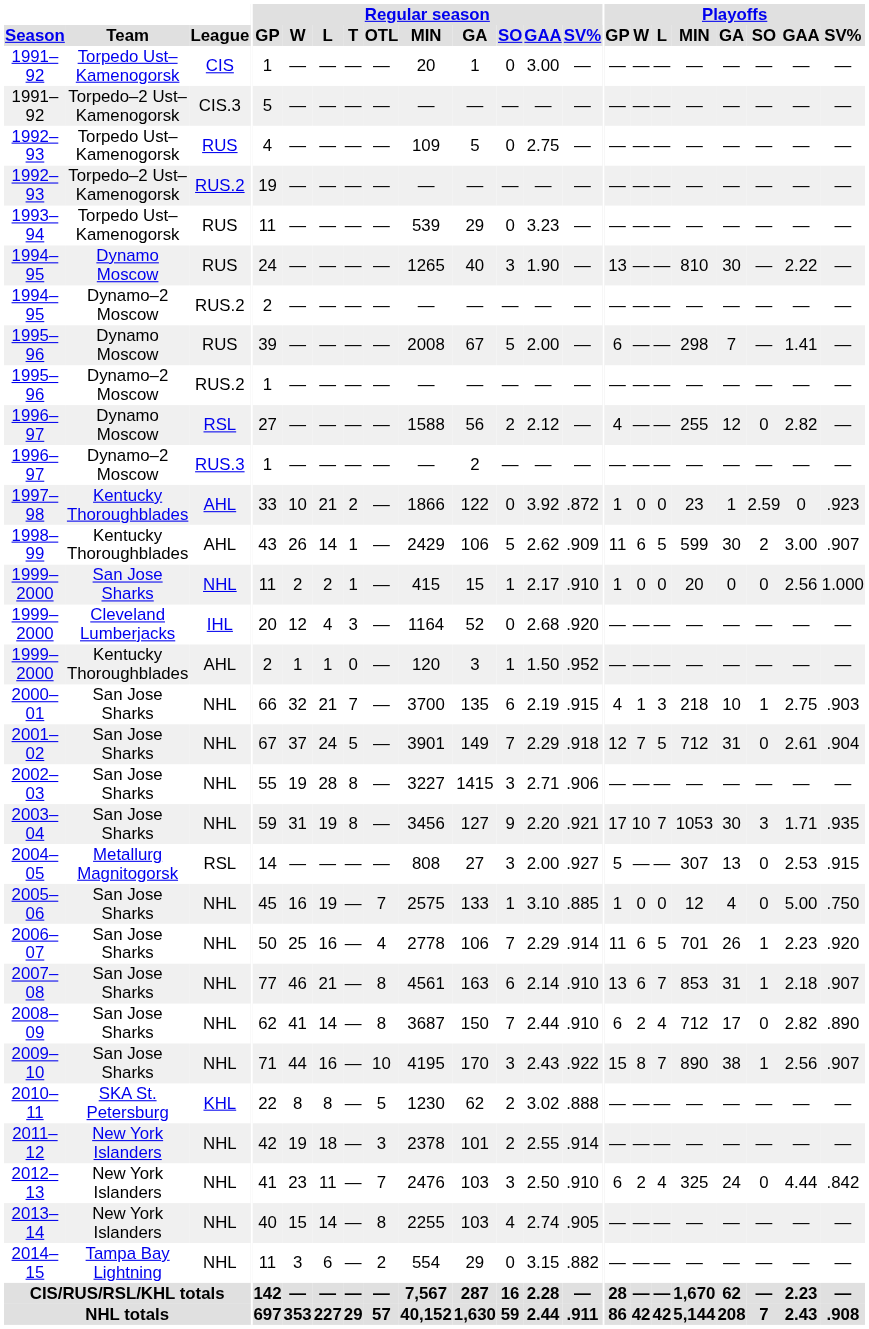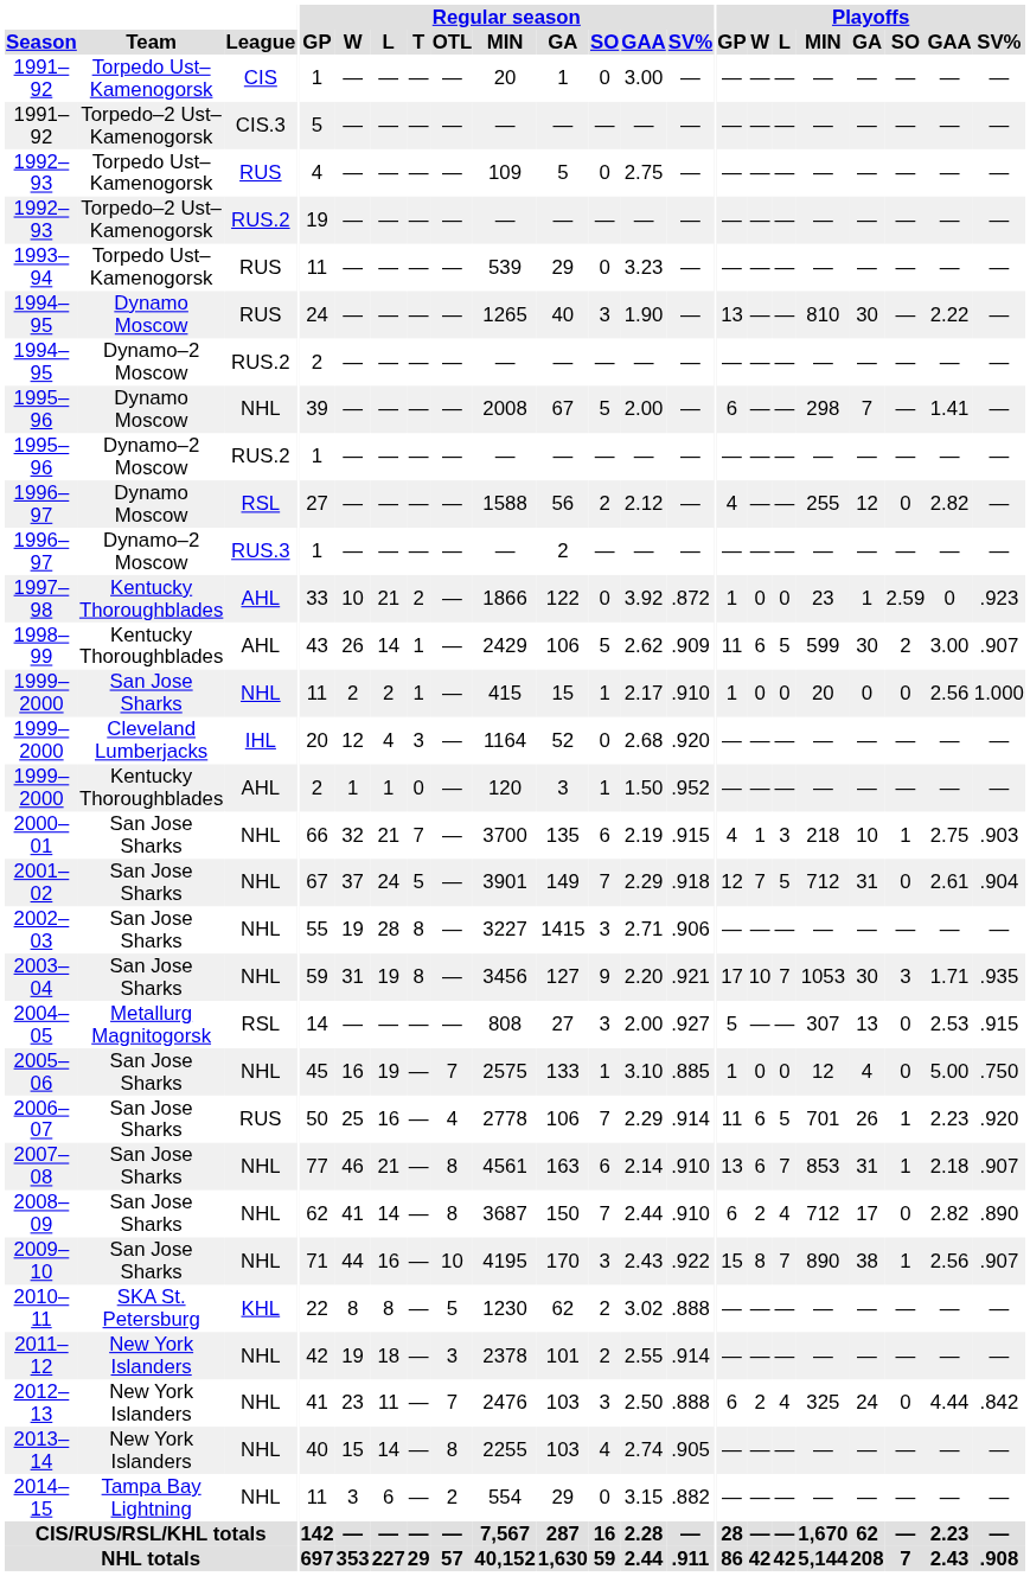1995–96 / Dynamo Moscow | League: RUS -> NHL
2006–07 | League: NHL -> RUS
2012–13 | Regular season / SV%: .910 -> .888
